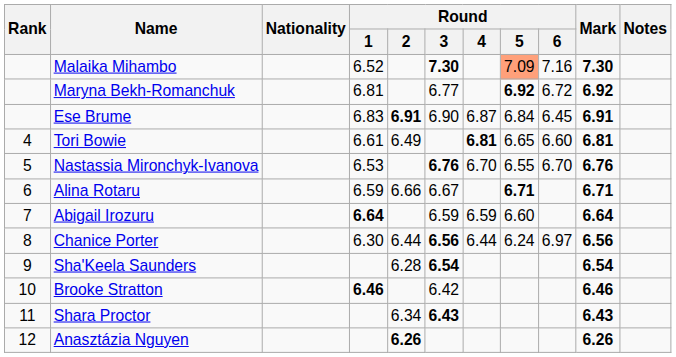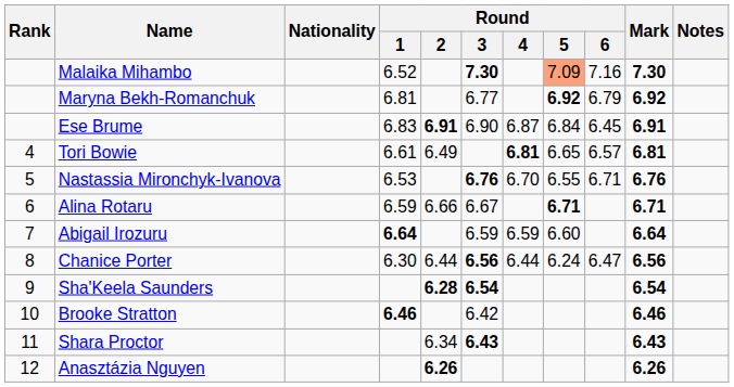Maryna Bekh-Romanchuk | Round / 6: 6.72 -> 6.79
Tori Bowie | Round / 6: 6.60 -> 6.57
Nastassia Mironchyk-Ivanova | Round / 6: 6.70 -> 6.71
Chanice Porter | Round / 6: 6.97 -> 6.47
Sha'Keela Saunders | Round / 2: normal -> bold
